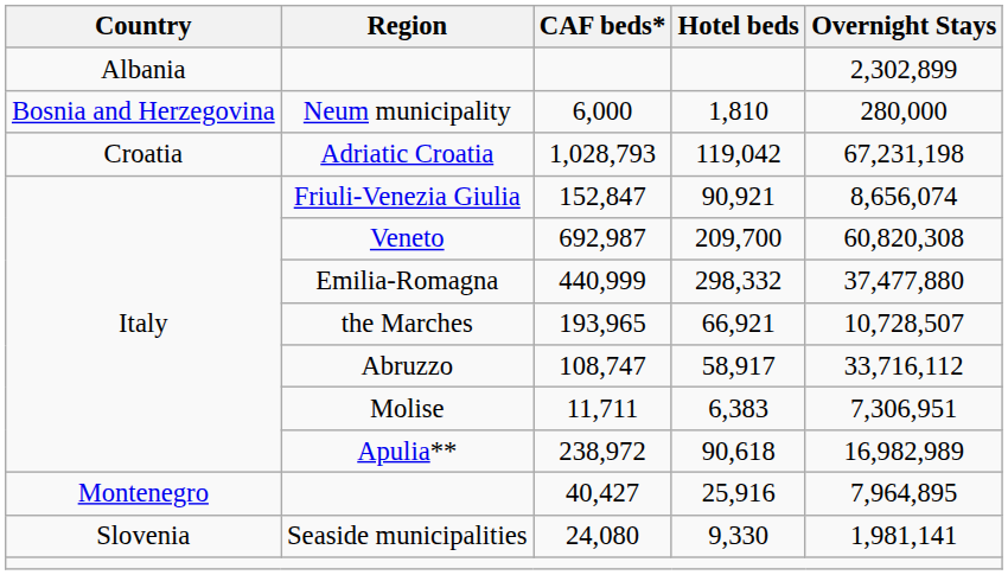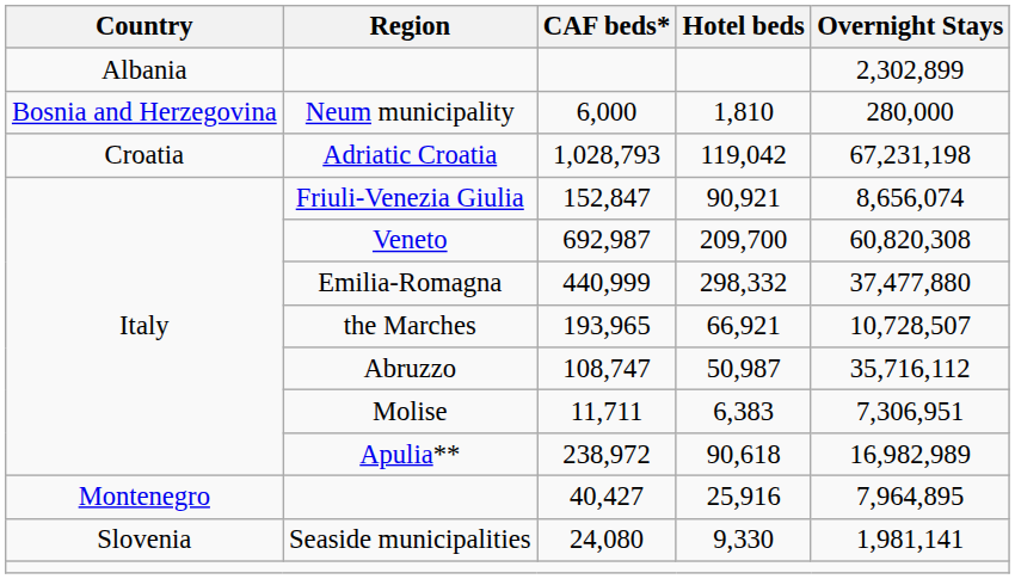108,747 | Hotel beds: 58,917 -> 50,987
108,747 | Overnight Stays: 33,716,112 -> 35,716,112
